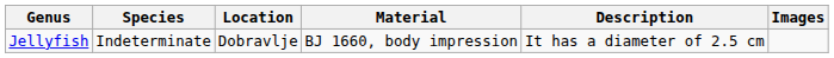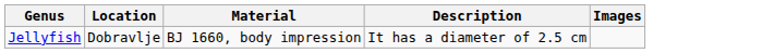- column: Species | Indeterminate
